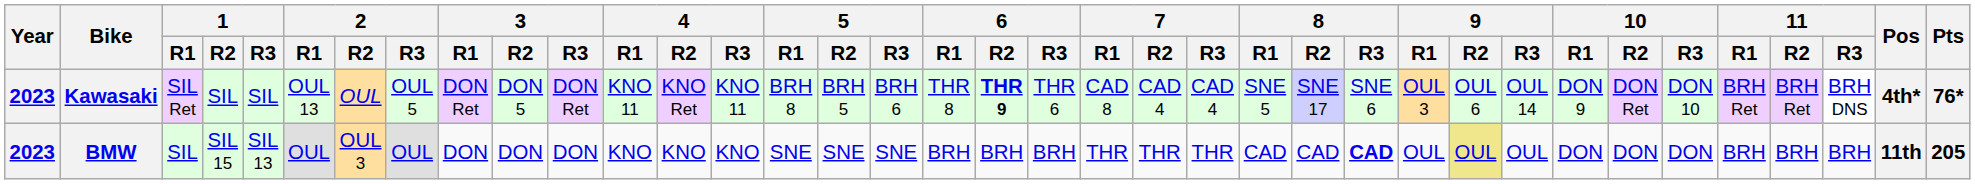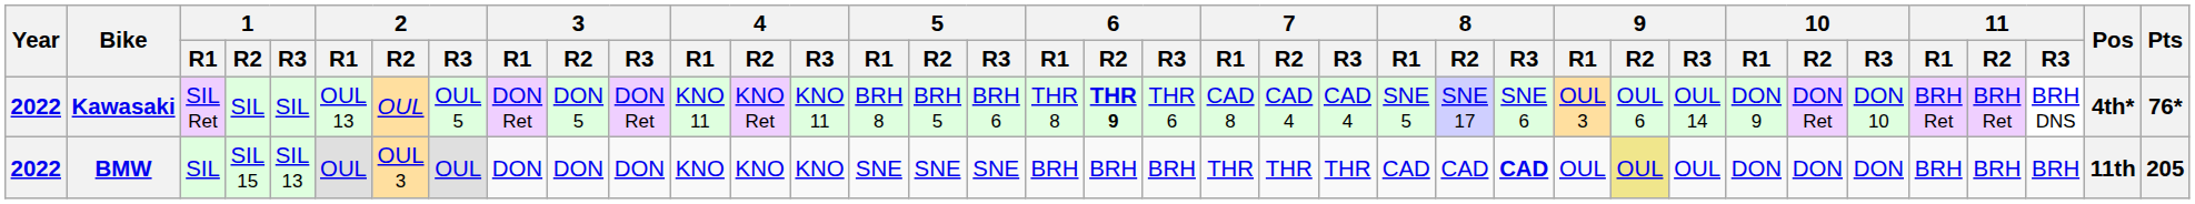Kawasaki | Year: 2023 -> 2022
BMW | Year: 2023 -> 2022
